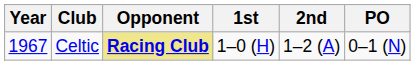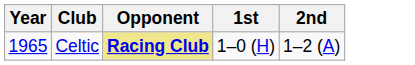- column: PO | 0–1 (N)
Celtic | Year: 1967 -> 1965
